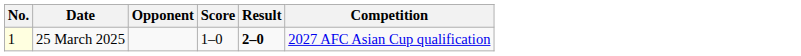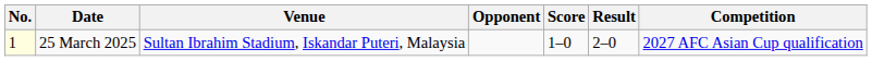+ column: Venue | Sultan Ibrahim Stadium, Iskandar Puteri, Malaysia
25 March 2025 | Result: bold -> normal
